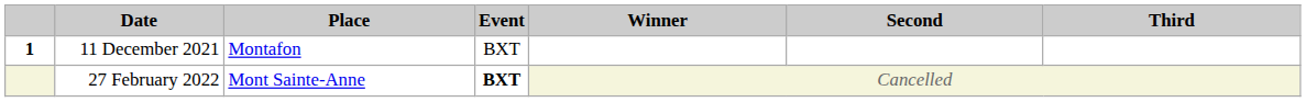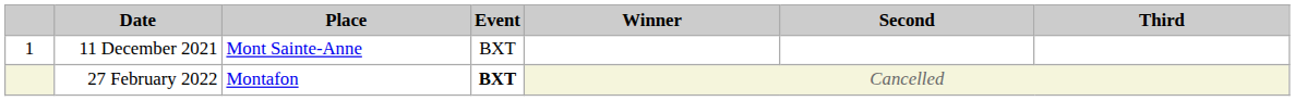11 December 2021 | column 1: bold -> normal
11 December 2021 | Place: Montafon -> Mont Sainte-Anne
27 February 2022 | Place: Mont Sainte-Anne -> Montafon
